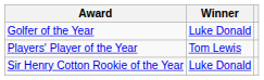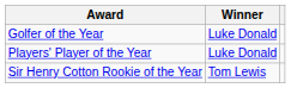Players' Player of the Year | Winner: Tom Lewis -> Luke Donald
Sir Henry Cotton Rookie of the Year | Winner: Luke Donald -> Tom Lewis
